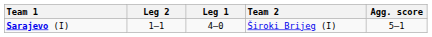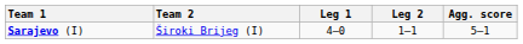columns swapped: Team 2 <-> Leg 2
